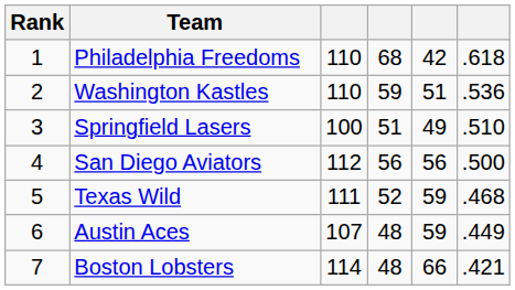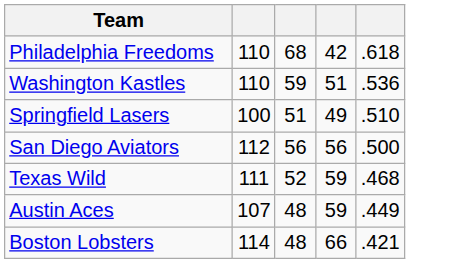- column: Rank | 1 | 2 | 3 | 4 | 5 | 6 | 7
